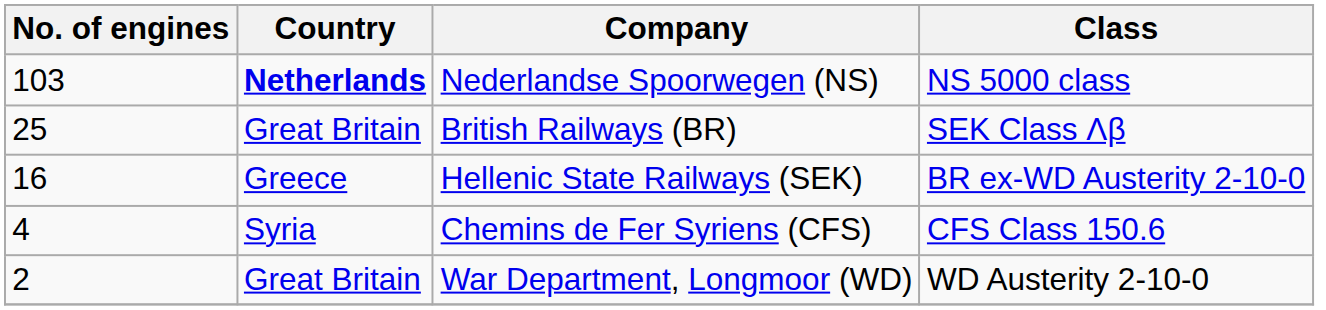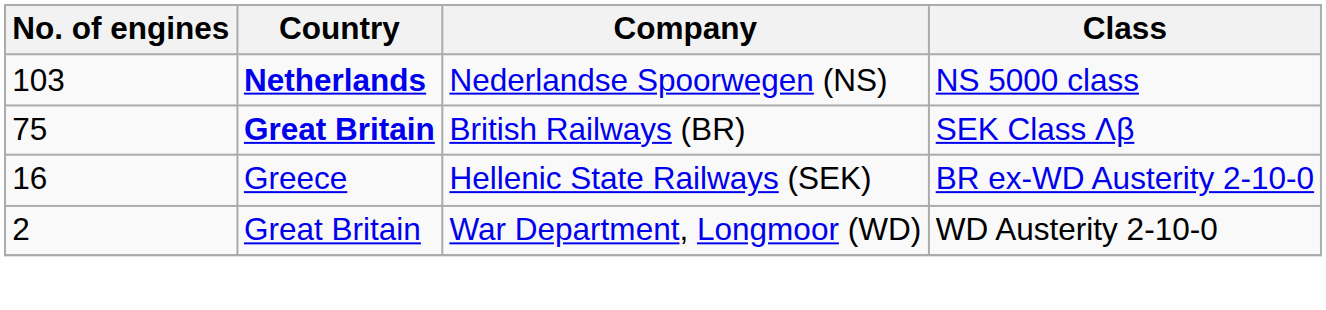British Railways (BR) | No. of engines: 25 -> 75
British Railways (BR) | Country: normal -> bold
- row: 4 | Syria | Chemins de Fer Syriens (CFS) | CFS Class 150.6
